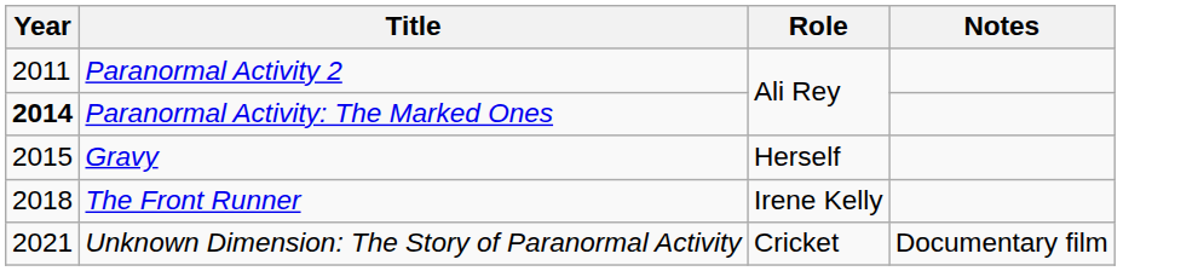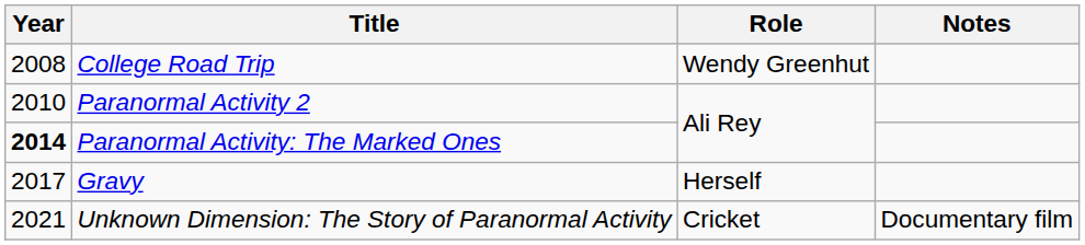+ row: 2008 | College Road Trip | Wendy Greenhut
Paranormal Activity 2 | Year: 2011 -> 2010
Gravy | Year: 2015 -> 2017
- row: 2018 | The Front Runner | Irene Kelly
